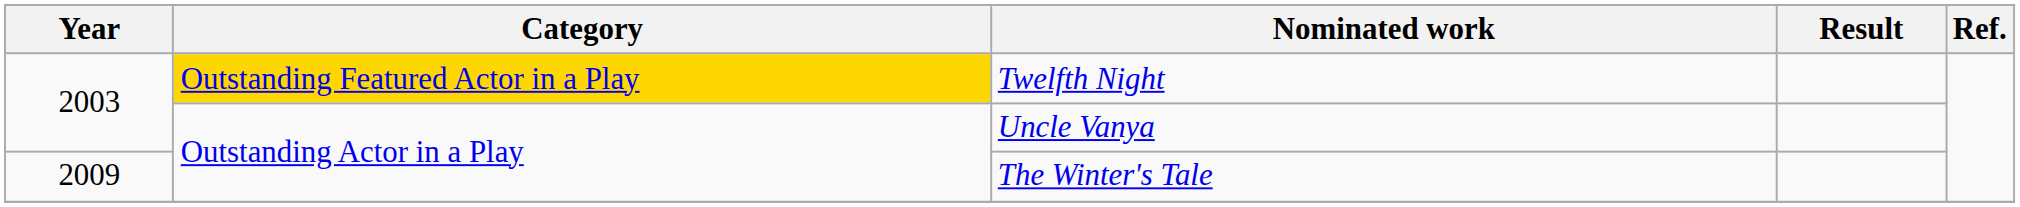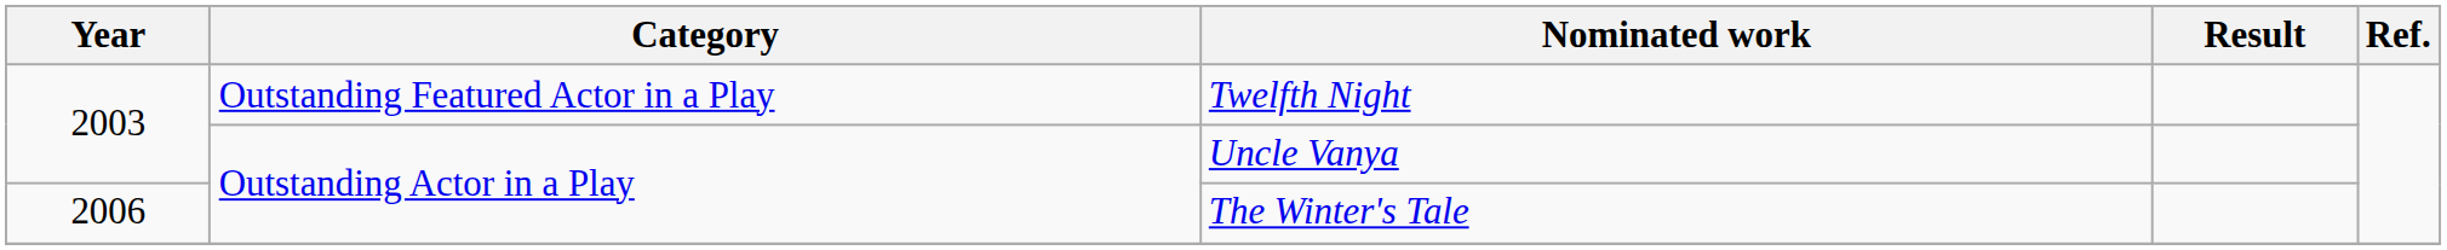Twelfth Night | Category: gold background -> no background
The Winter's Tale | Year: 2009 -> 2006
